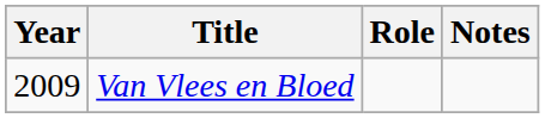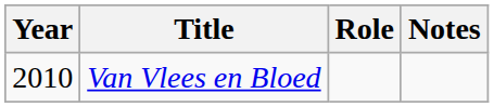Van Vlees en Bloed | Year: 2009 -> 2010
